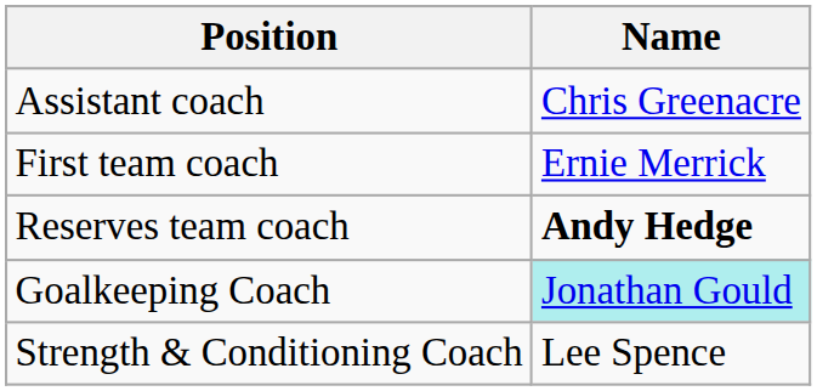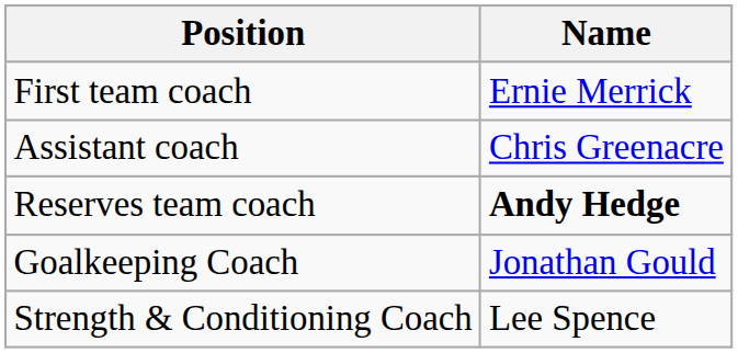rows swapped: First team coach <-> Assistant coach
Goalkeeping Coach | Name: paleturquoise background -> no background
